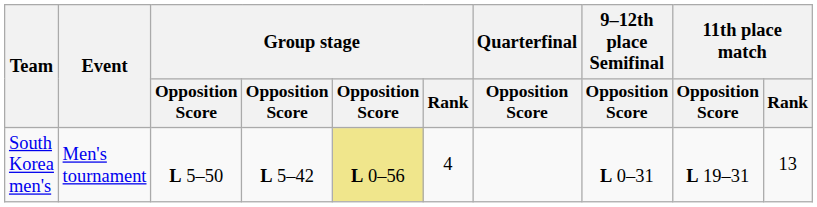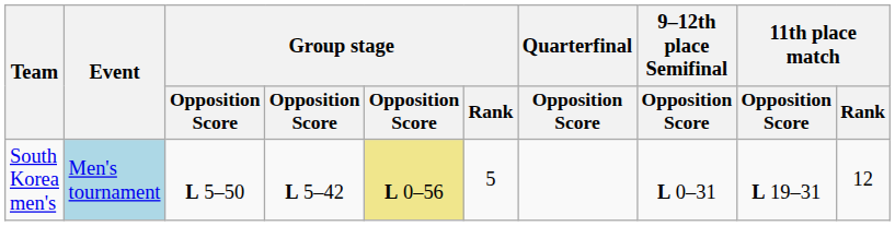South Korea men's | Event: no background -> lightblue background
South Korea men's | Group stage / Rank: 4 -> 5
South Korea men's | 11th place match / Rank: 13 -> 12
